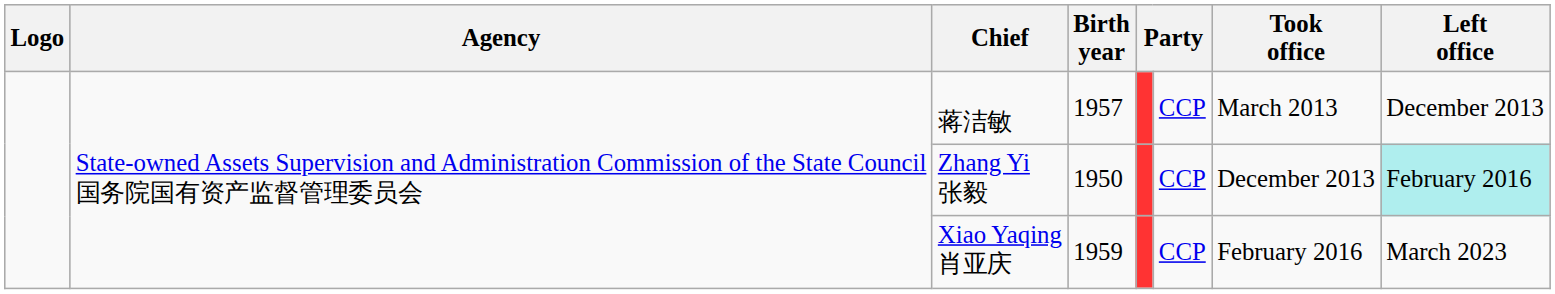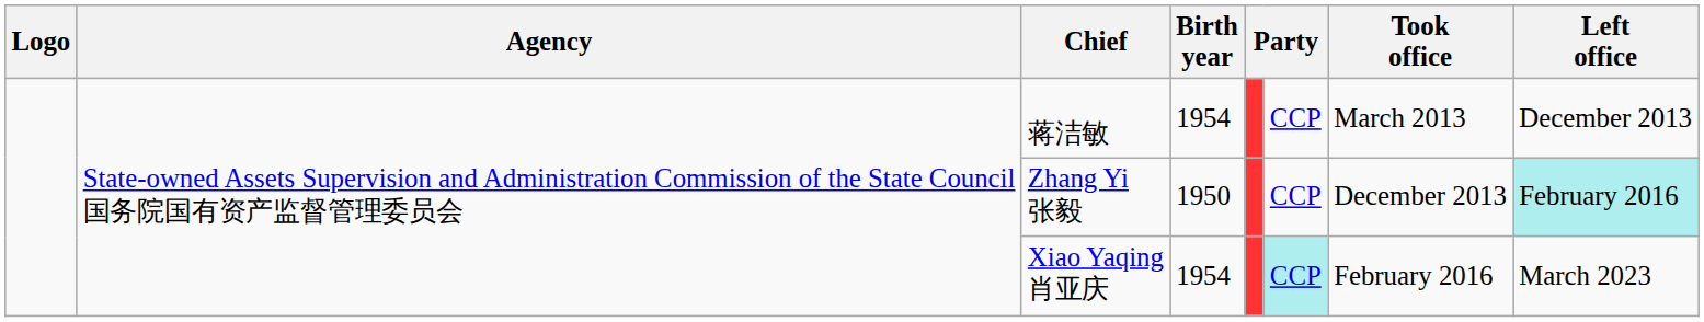蒋洁敏 | Birth year: 1957 -> 1954
Xiao Yaqing 肖亚庆 | Birth year: 1959 -> 1954
Xiao Yaqing 肖亚庆 | column 6: no background -> paleturquoise background
